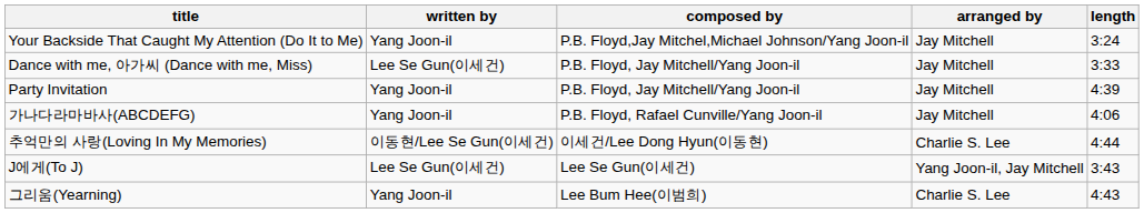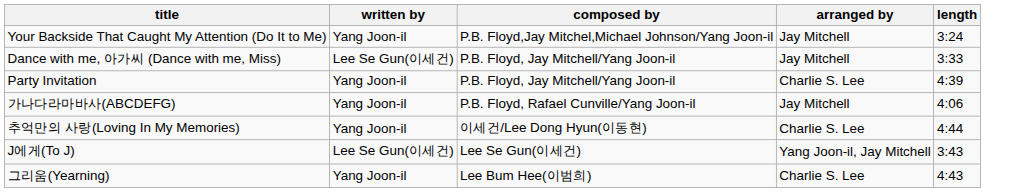Party Invitation | arranged by: Jay Mitchell -> Charlie S. Lee
추억만의 사랑(Loving In My Memories) | written by: 이동현/Lee Se Gun(이세건) -> Yang Joon-il
